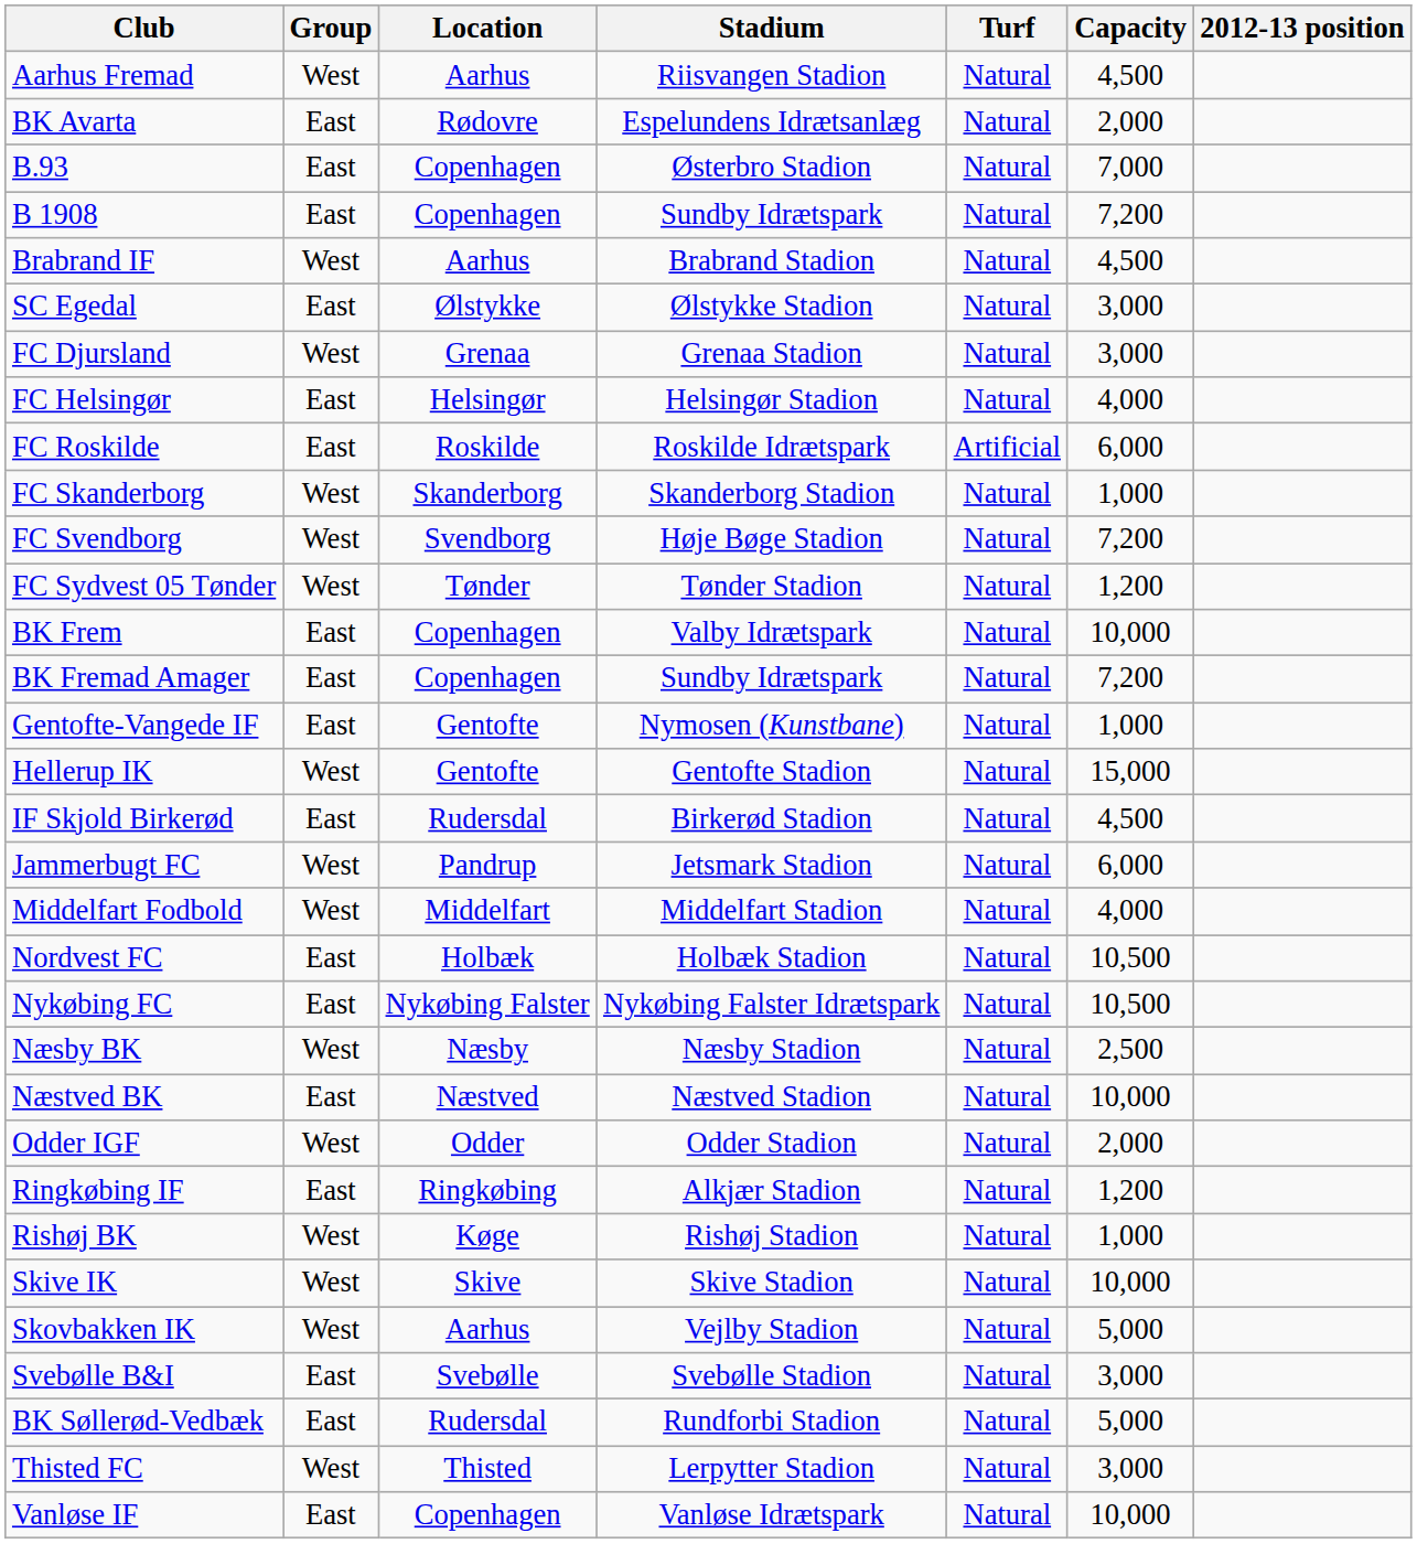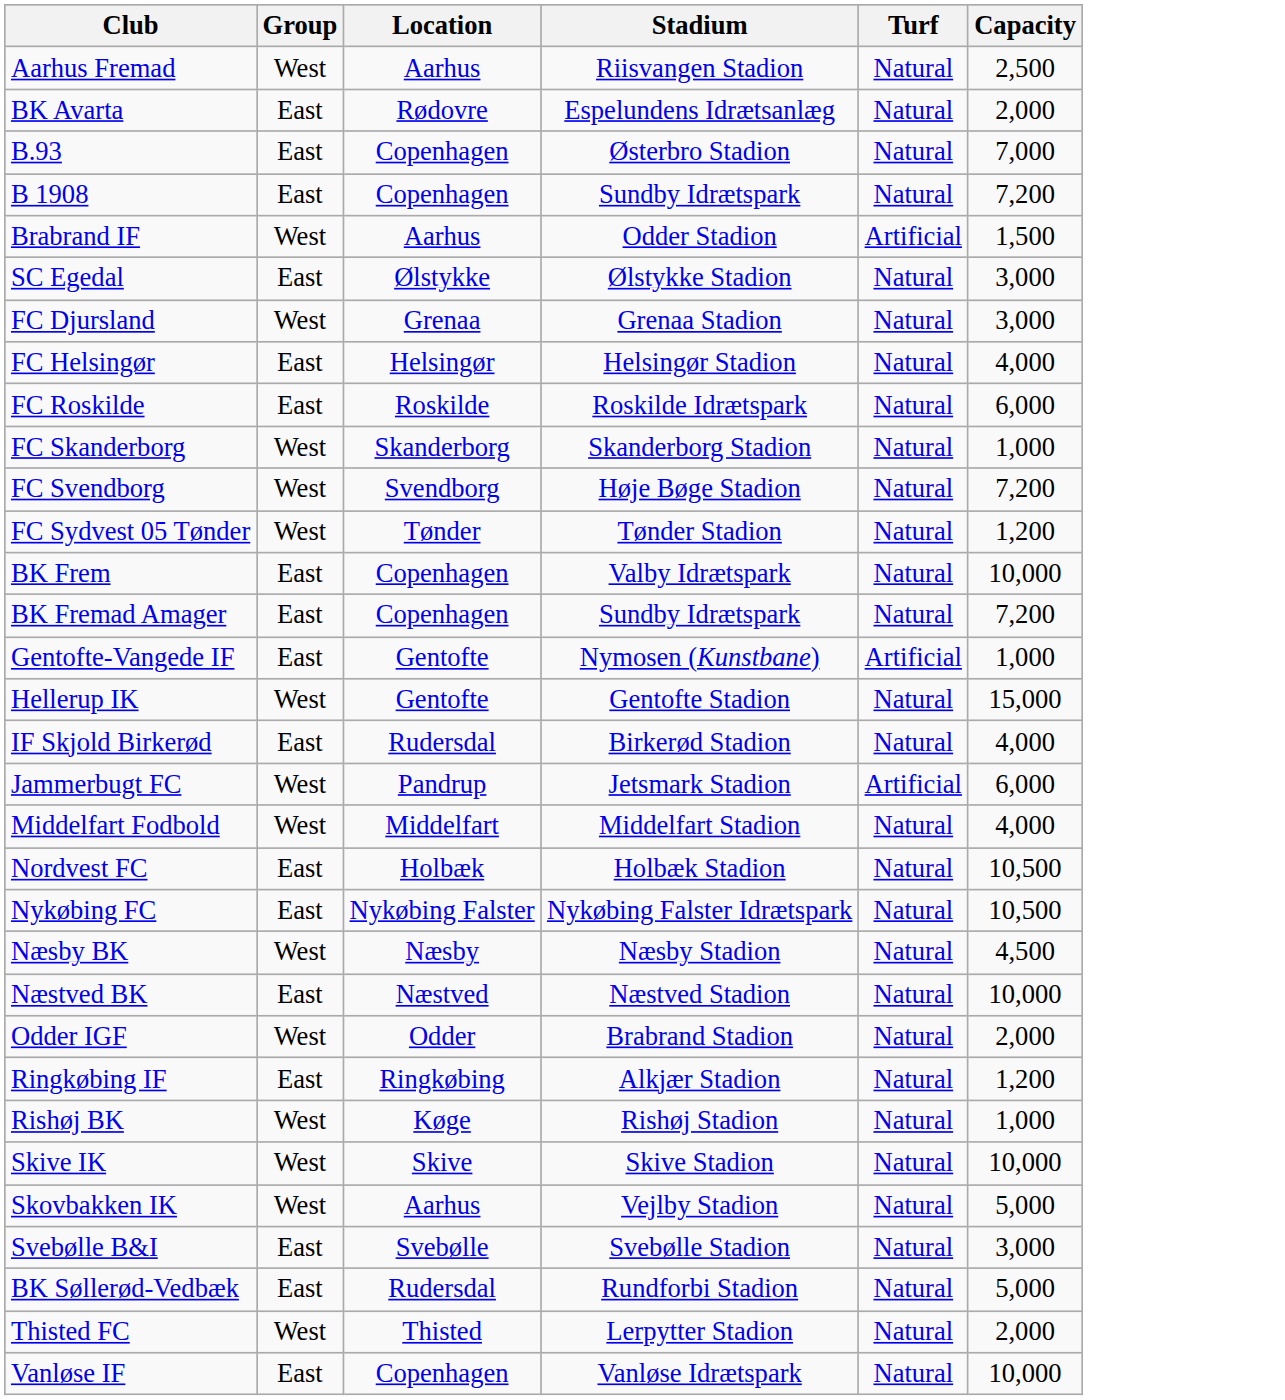- column: 2012-13 position
Aarhus Fremad | Capacity: 4,500 -> 2,500
Brabrand IF | Stadium: Brabrand Stadion -> Odder Stadion
Brabrand IF | Turf: Natural -> Artificial
Brabrand IF | Capacity: 4,500 -> 1,500
FC Roskilde | Turf: Artificial -> Natural
Gentofte-Vangede IF | Turf: Natural -> Artificial
IF Skjold Birkerød | Capacity: 4,500 -> 4,000
Jammerbugt FC | Turf: Natural -> Artificial
Næsby BK | Capacity: 2,500 -> 4,500
Odder IGF | Stadium: Odder Stadion -> Brabrand Stadion
Thisted FC | Capacity: 3,000 -> 2,000
